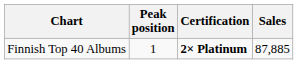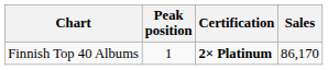Finnish Top 40 Albums | Sales: 87,885 -> 86,170
